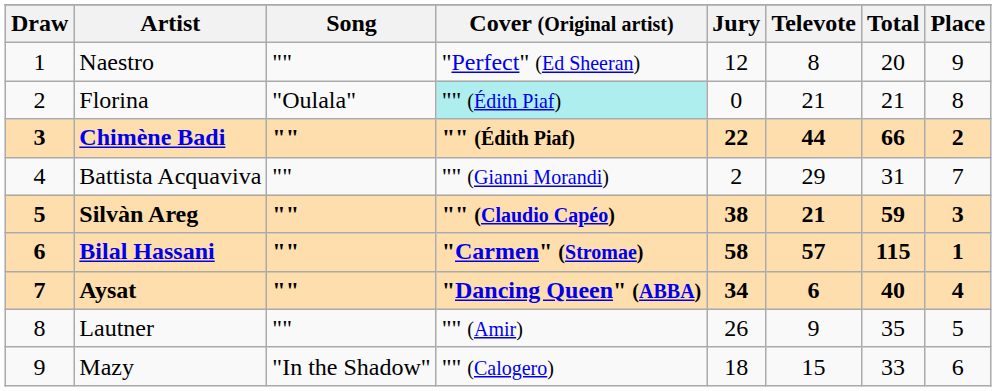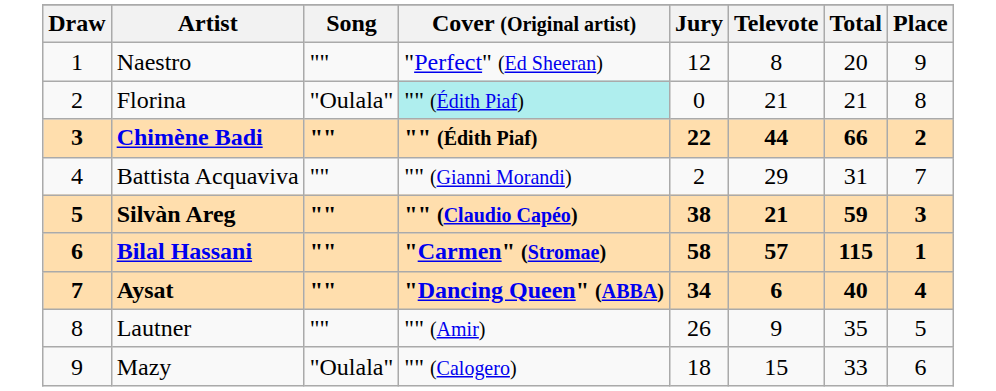Mazy | Song: "In the Shadow" -> "Oulala"
